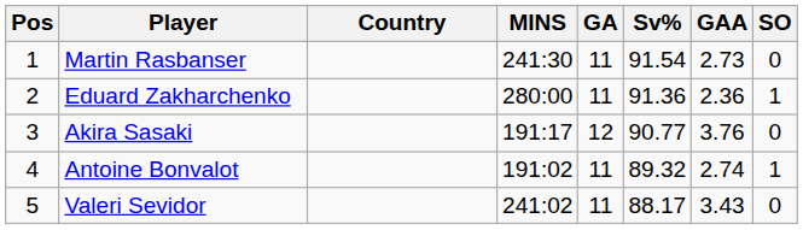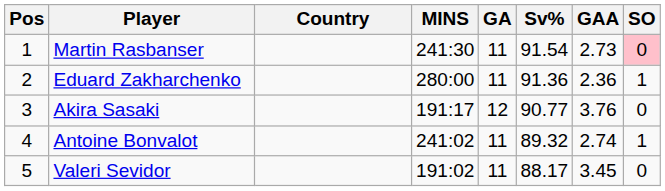Martin Rasbanser | SO: no background -> pink background
Antoine Bonvalot | MINS: 191:02 -> 241:02
Valeri Sevidor | MINS: 241:02 -> 191:02
Valeri Sevidor | GAA: 3.43 -> 3.45
